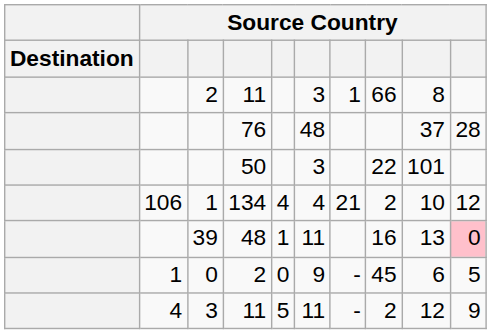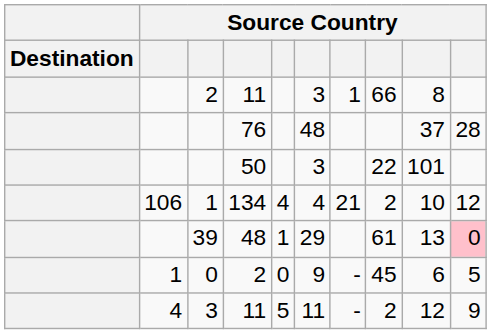39 | column 6: 11 -> 29
39 | column 8: 16 -> 61
